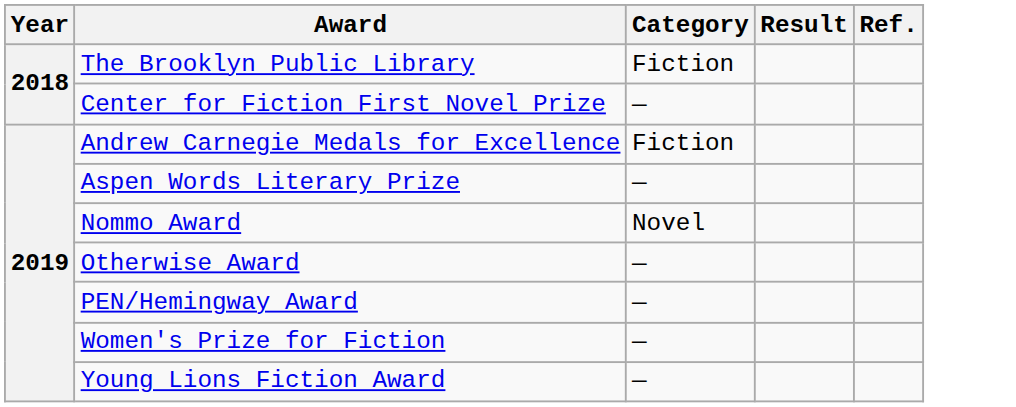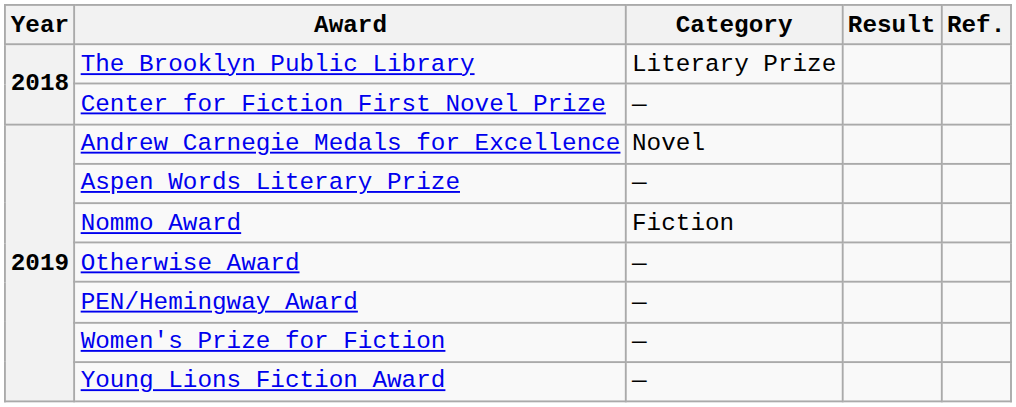The Brooklyn Public Library | Category: Fiction -> Literary Prize
Andrew Carnegie Medals for Excellence | Category: Fiction -> Novel
Nommo Award | Category: Novel -> Fiction
